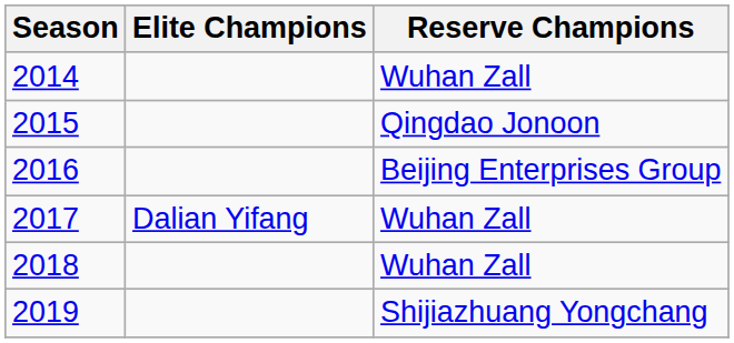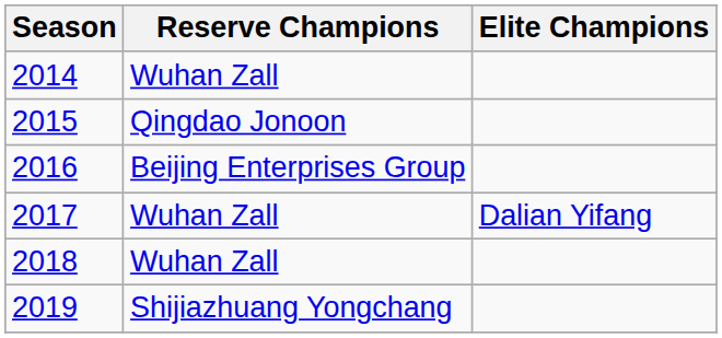columns swapped: Reserve Champions <-> Elite Champions
